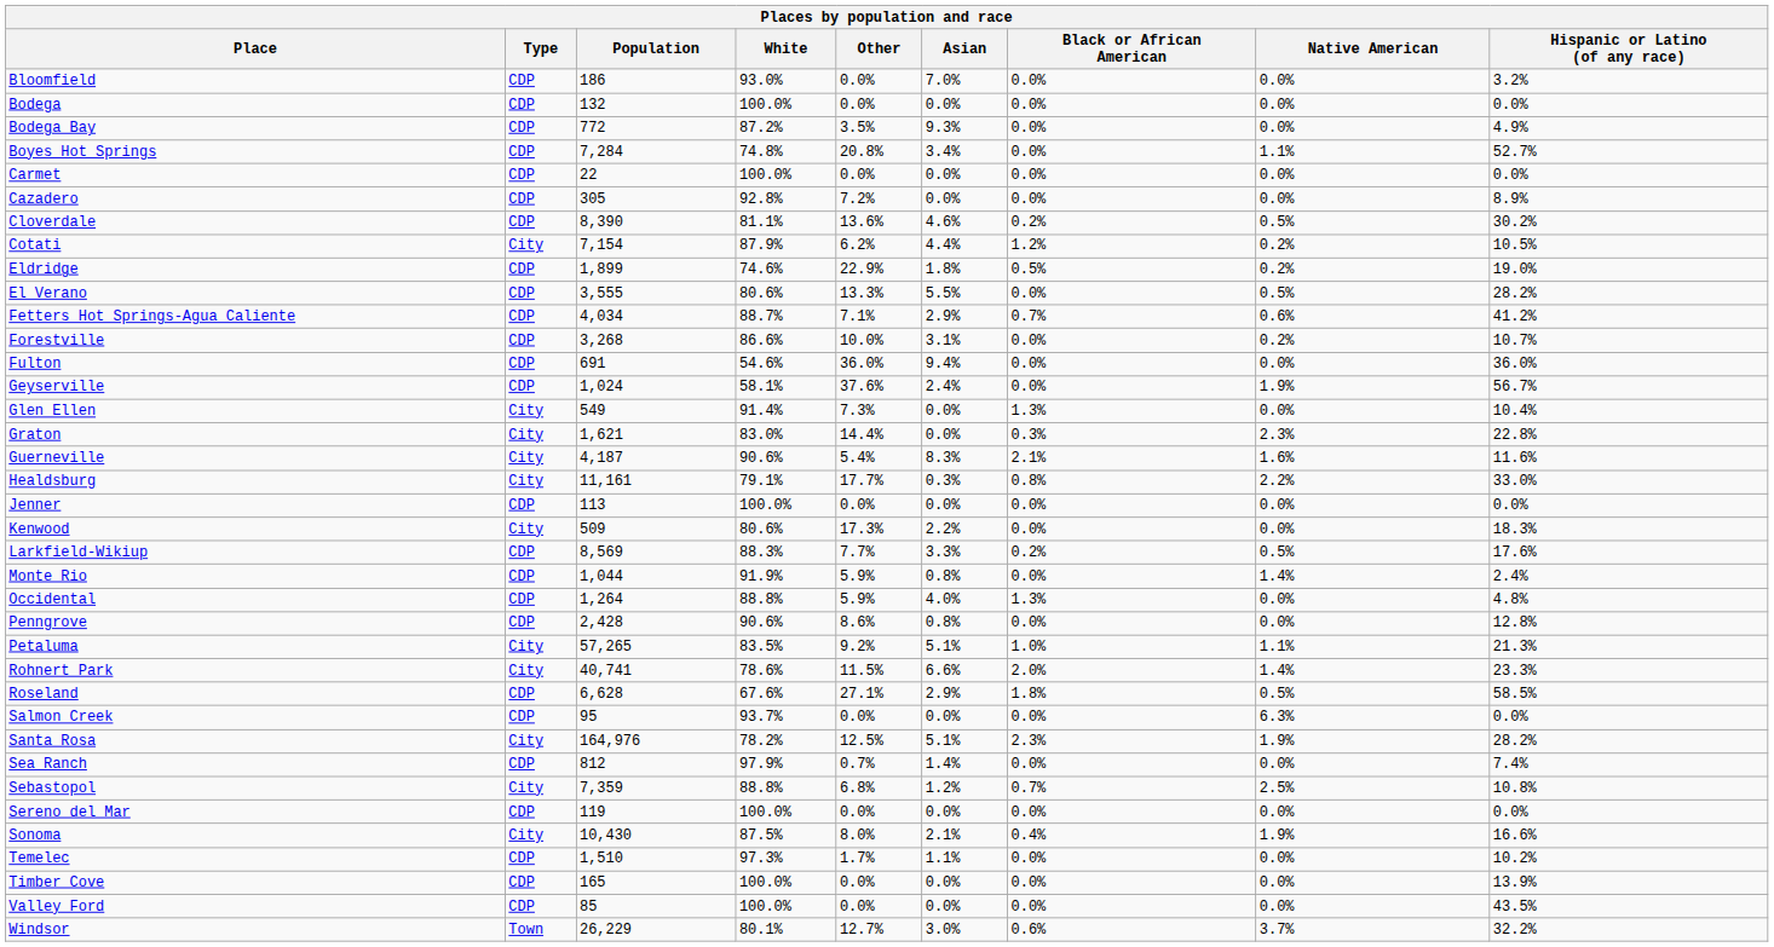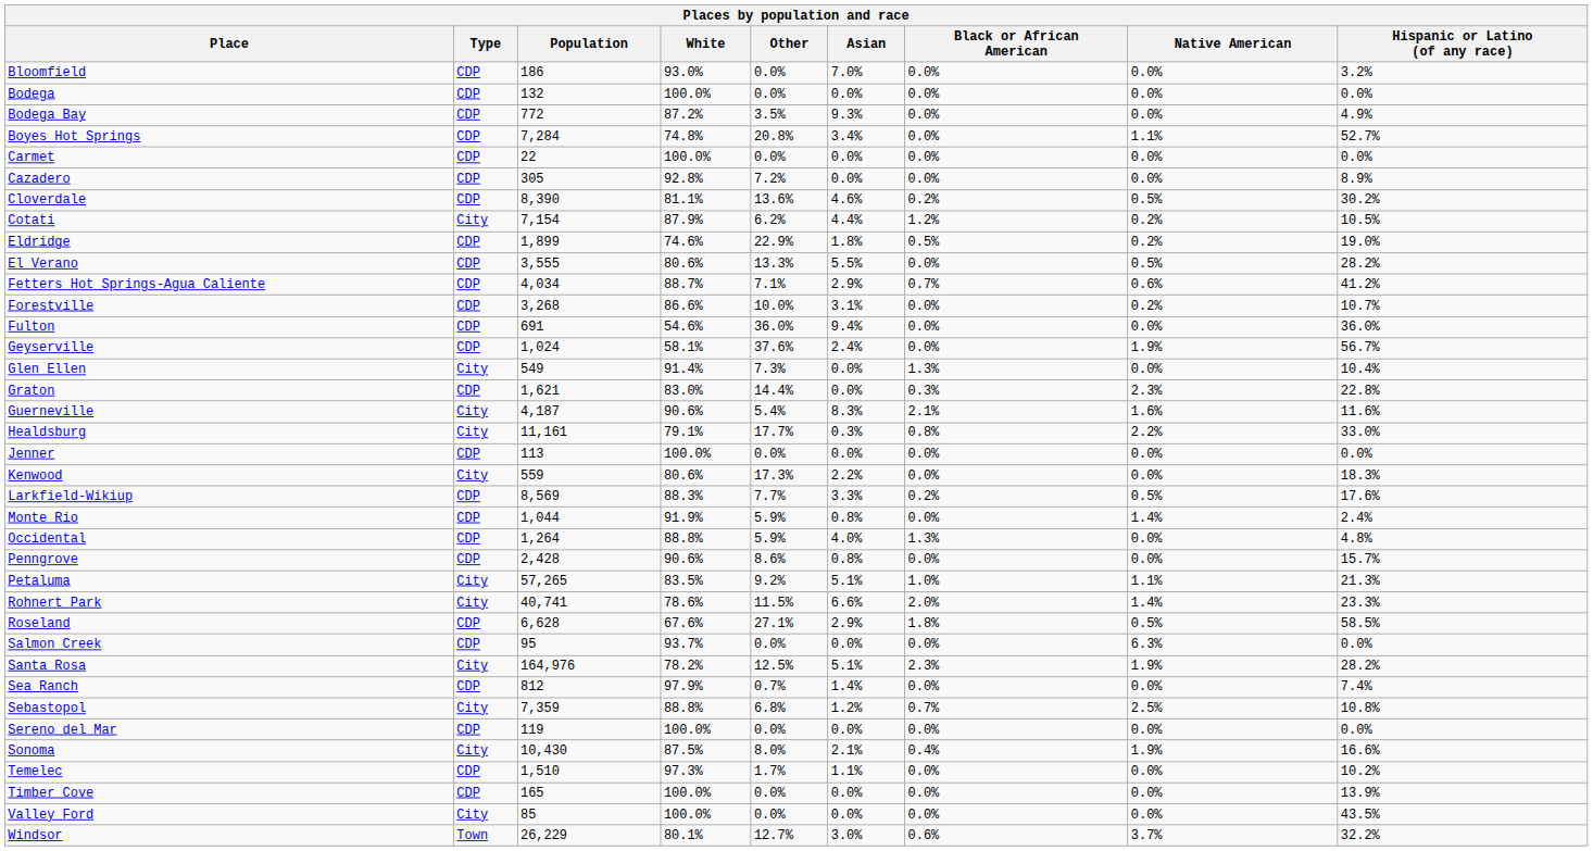Graton | Type: City -> CDP
Kenwood | Population: 509 -> 559
Penngrove | Hispanic or Latino (of any race): 12.8% -> 15.7%
Valley Ford | Type: CDP -> City
